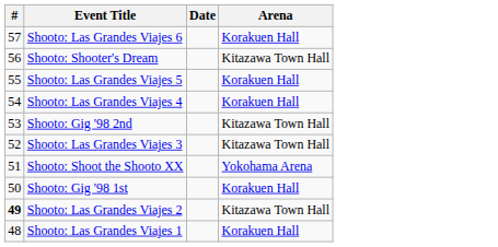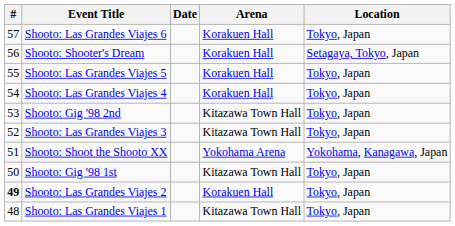+ column: Location | Tokyo, Japan | Setagaya, Tokyo, Japan | Tokyo, Japan | Tokyo, Japan | Tokyo, Japan | Tokyo, Japan | Yokohama, Kanagawa, Japan | Tokyo, Japan | Tokyo, Japan | Tokyo, Japan
Shooto: Shooter's Dream | Arena: Kitazawa Town Hall -> Korakuen Hall
Shooto: Gig '98 1st | Arena: Korakuen Hall -> Kitazawa Town Hall
Shooto: Las Grandes Viajes 2 | Arena: Kitazawa Town Hall -> Korakuen Hall
Shooto: Las Grandes Viajes 1 | Arena: Korakuen Hall -> Kitazawa Town Hall
